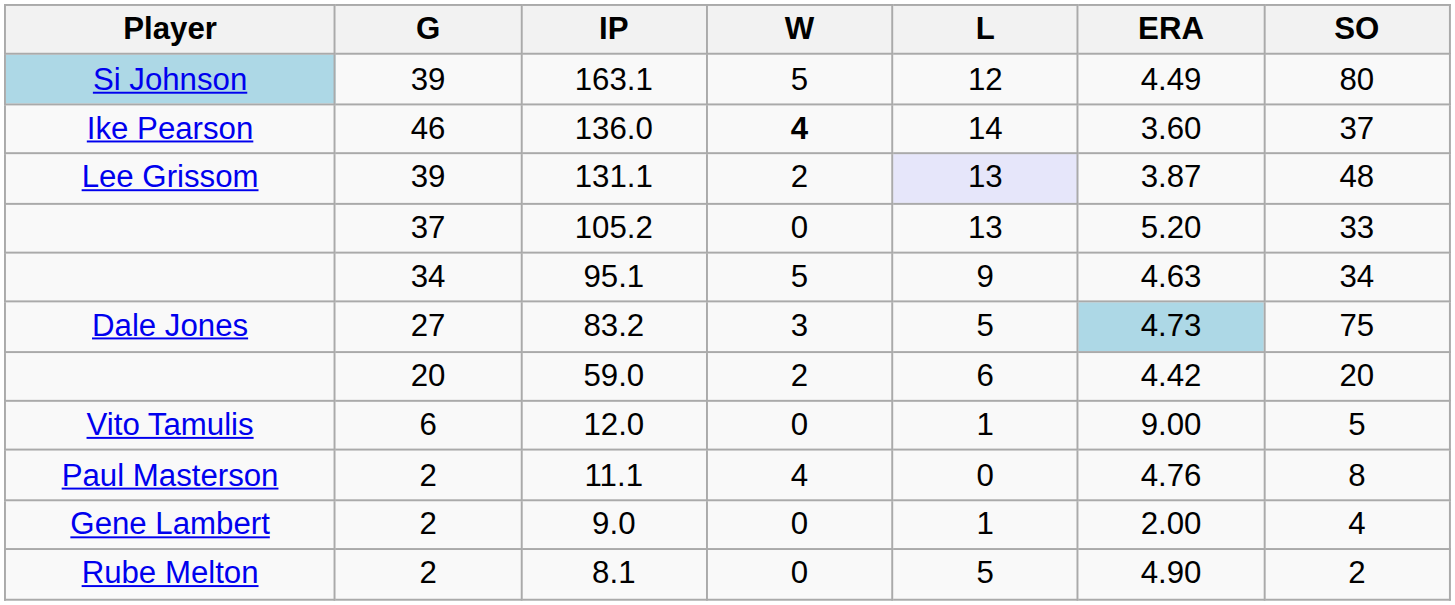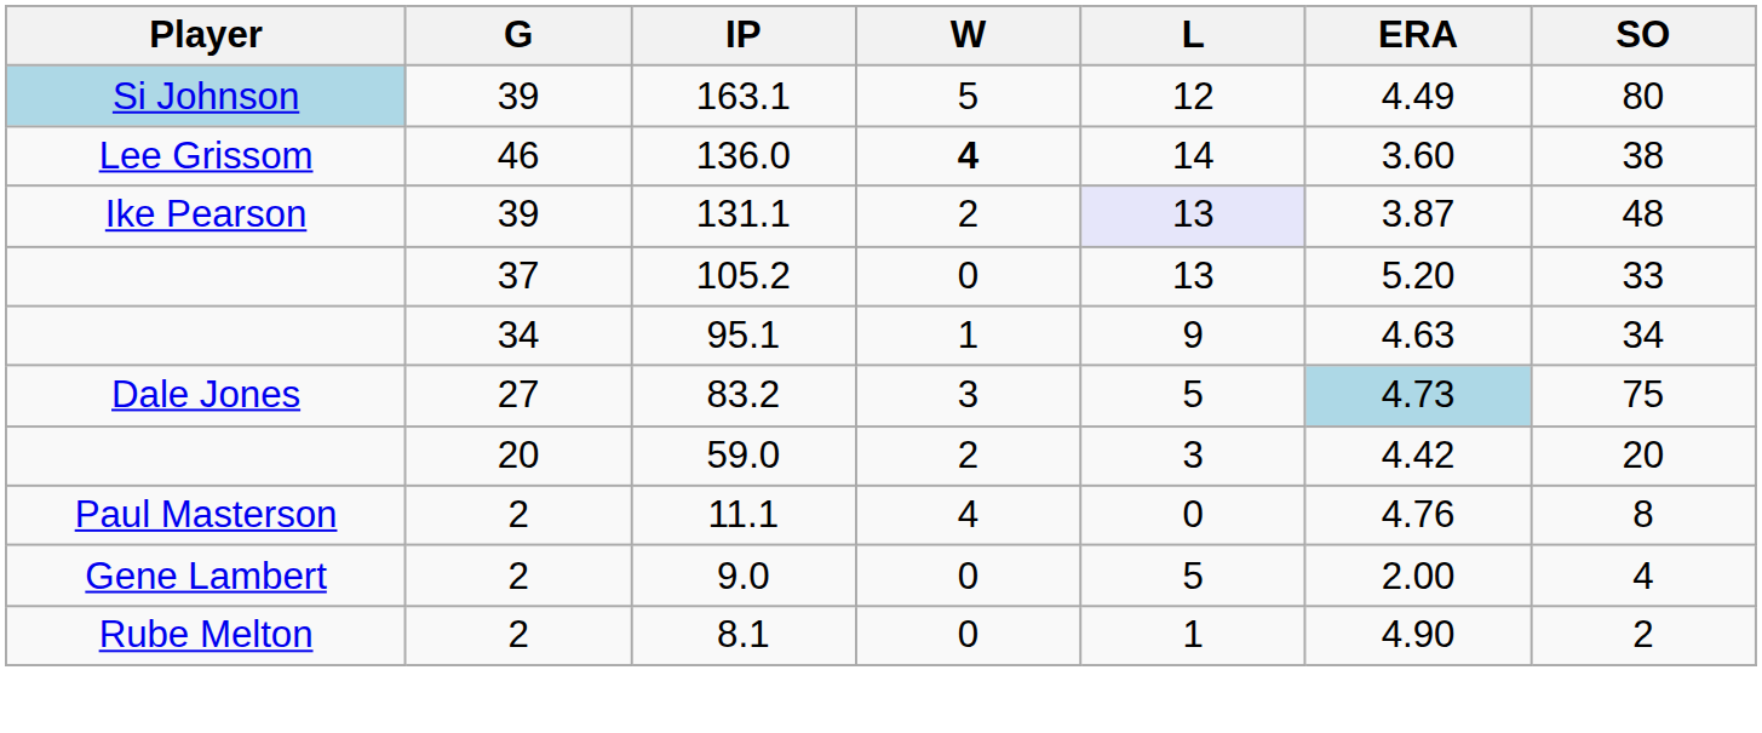136.0 | Player: Ike Pearson -> Lee Grissom
136.0 | SO: 37 -> 38
131.1 | Player: Lee Grissom -> Ike Pearson
95.1 | W: 5 -> 1
59.0 | L: 6 -> 3
- row: Vito Tamulis | 6 | 12.0 | 0 | 1 | 9.00 | 5
9.0 | L: 1 -> 5
8.1 | L: 5 -> 1
